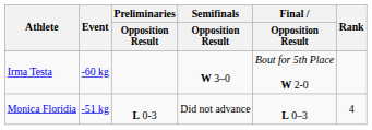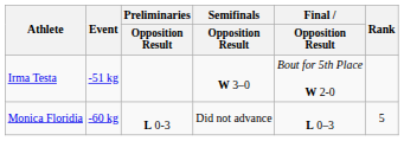Irma Testa | Event: -60 kg -> -51 kg
Monica Floridia | Event: -51 kg -> -60 kg
Monica Floridia | Rank: 4 -> 5
